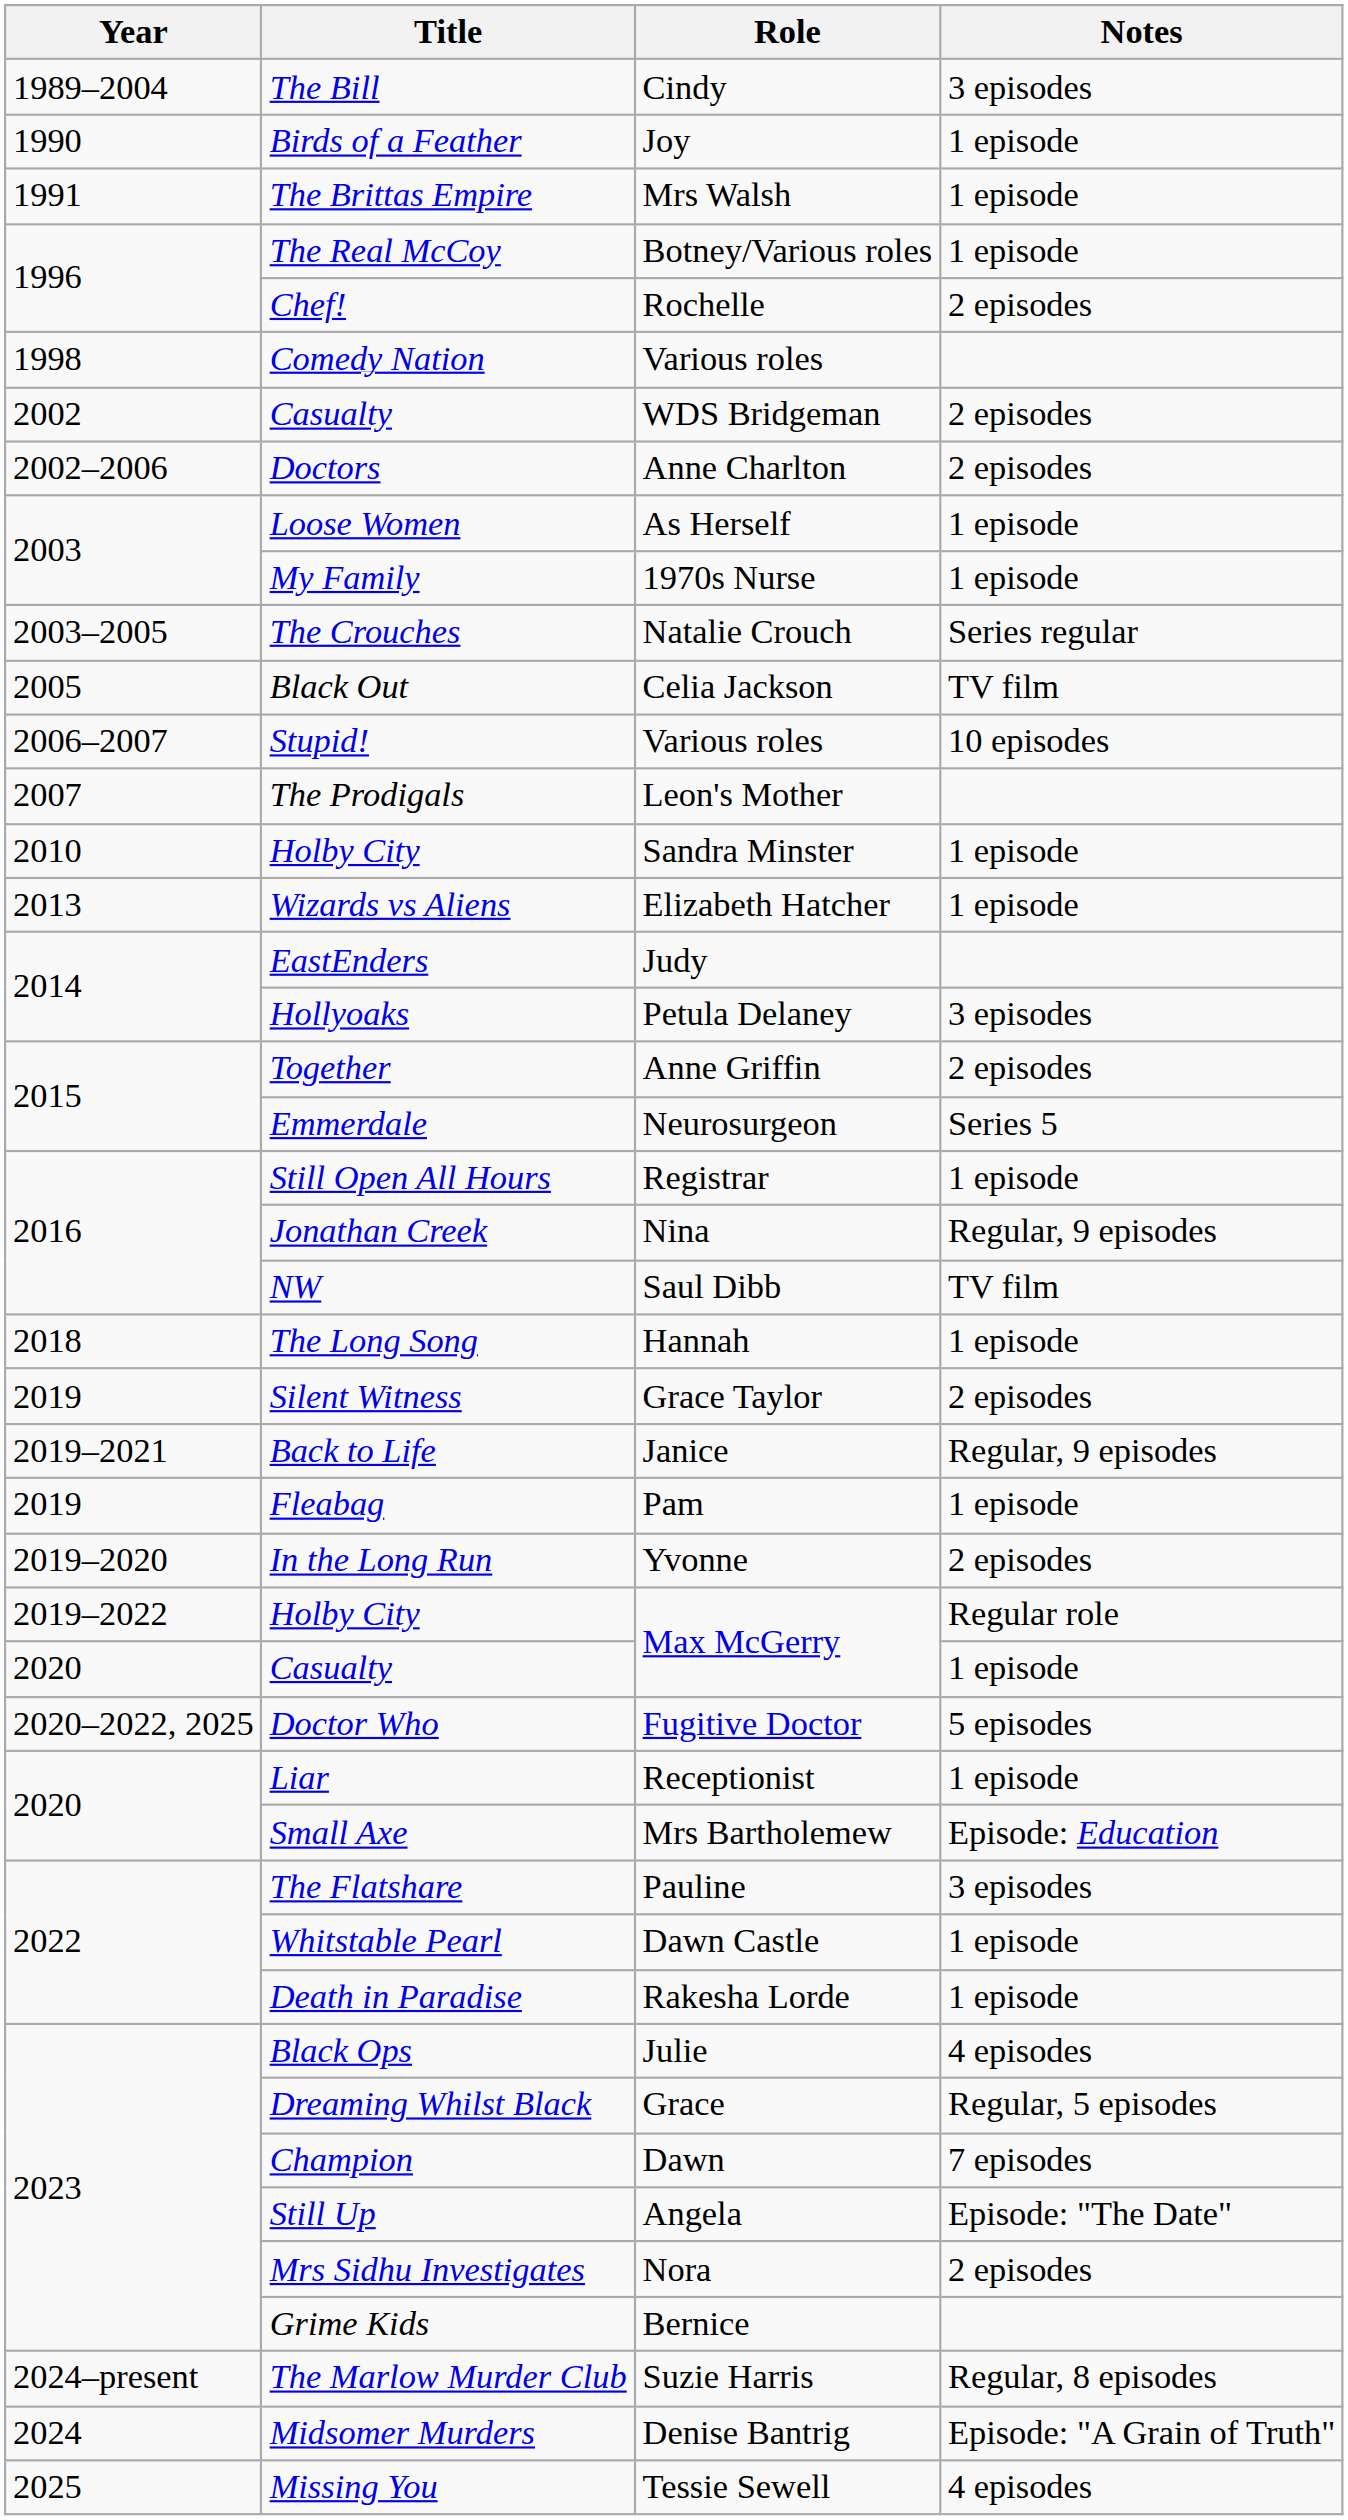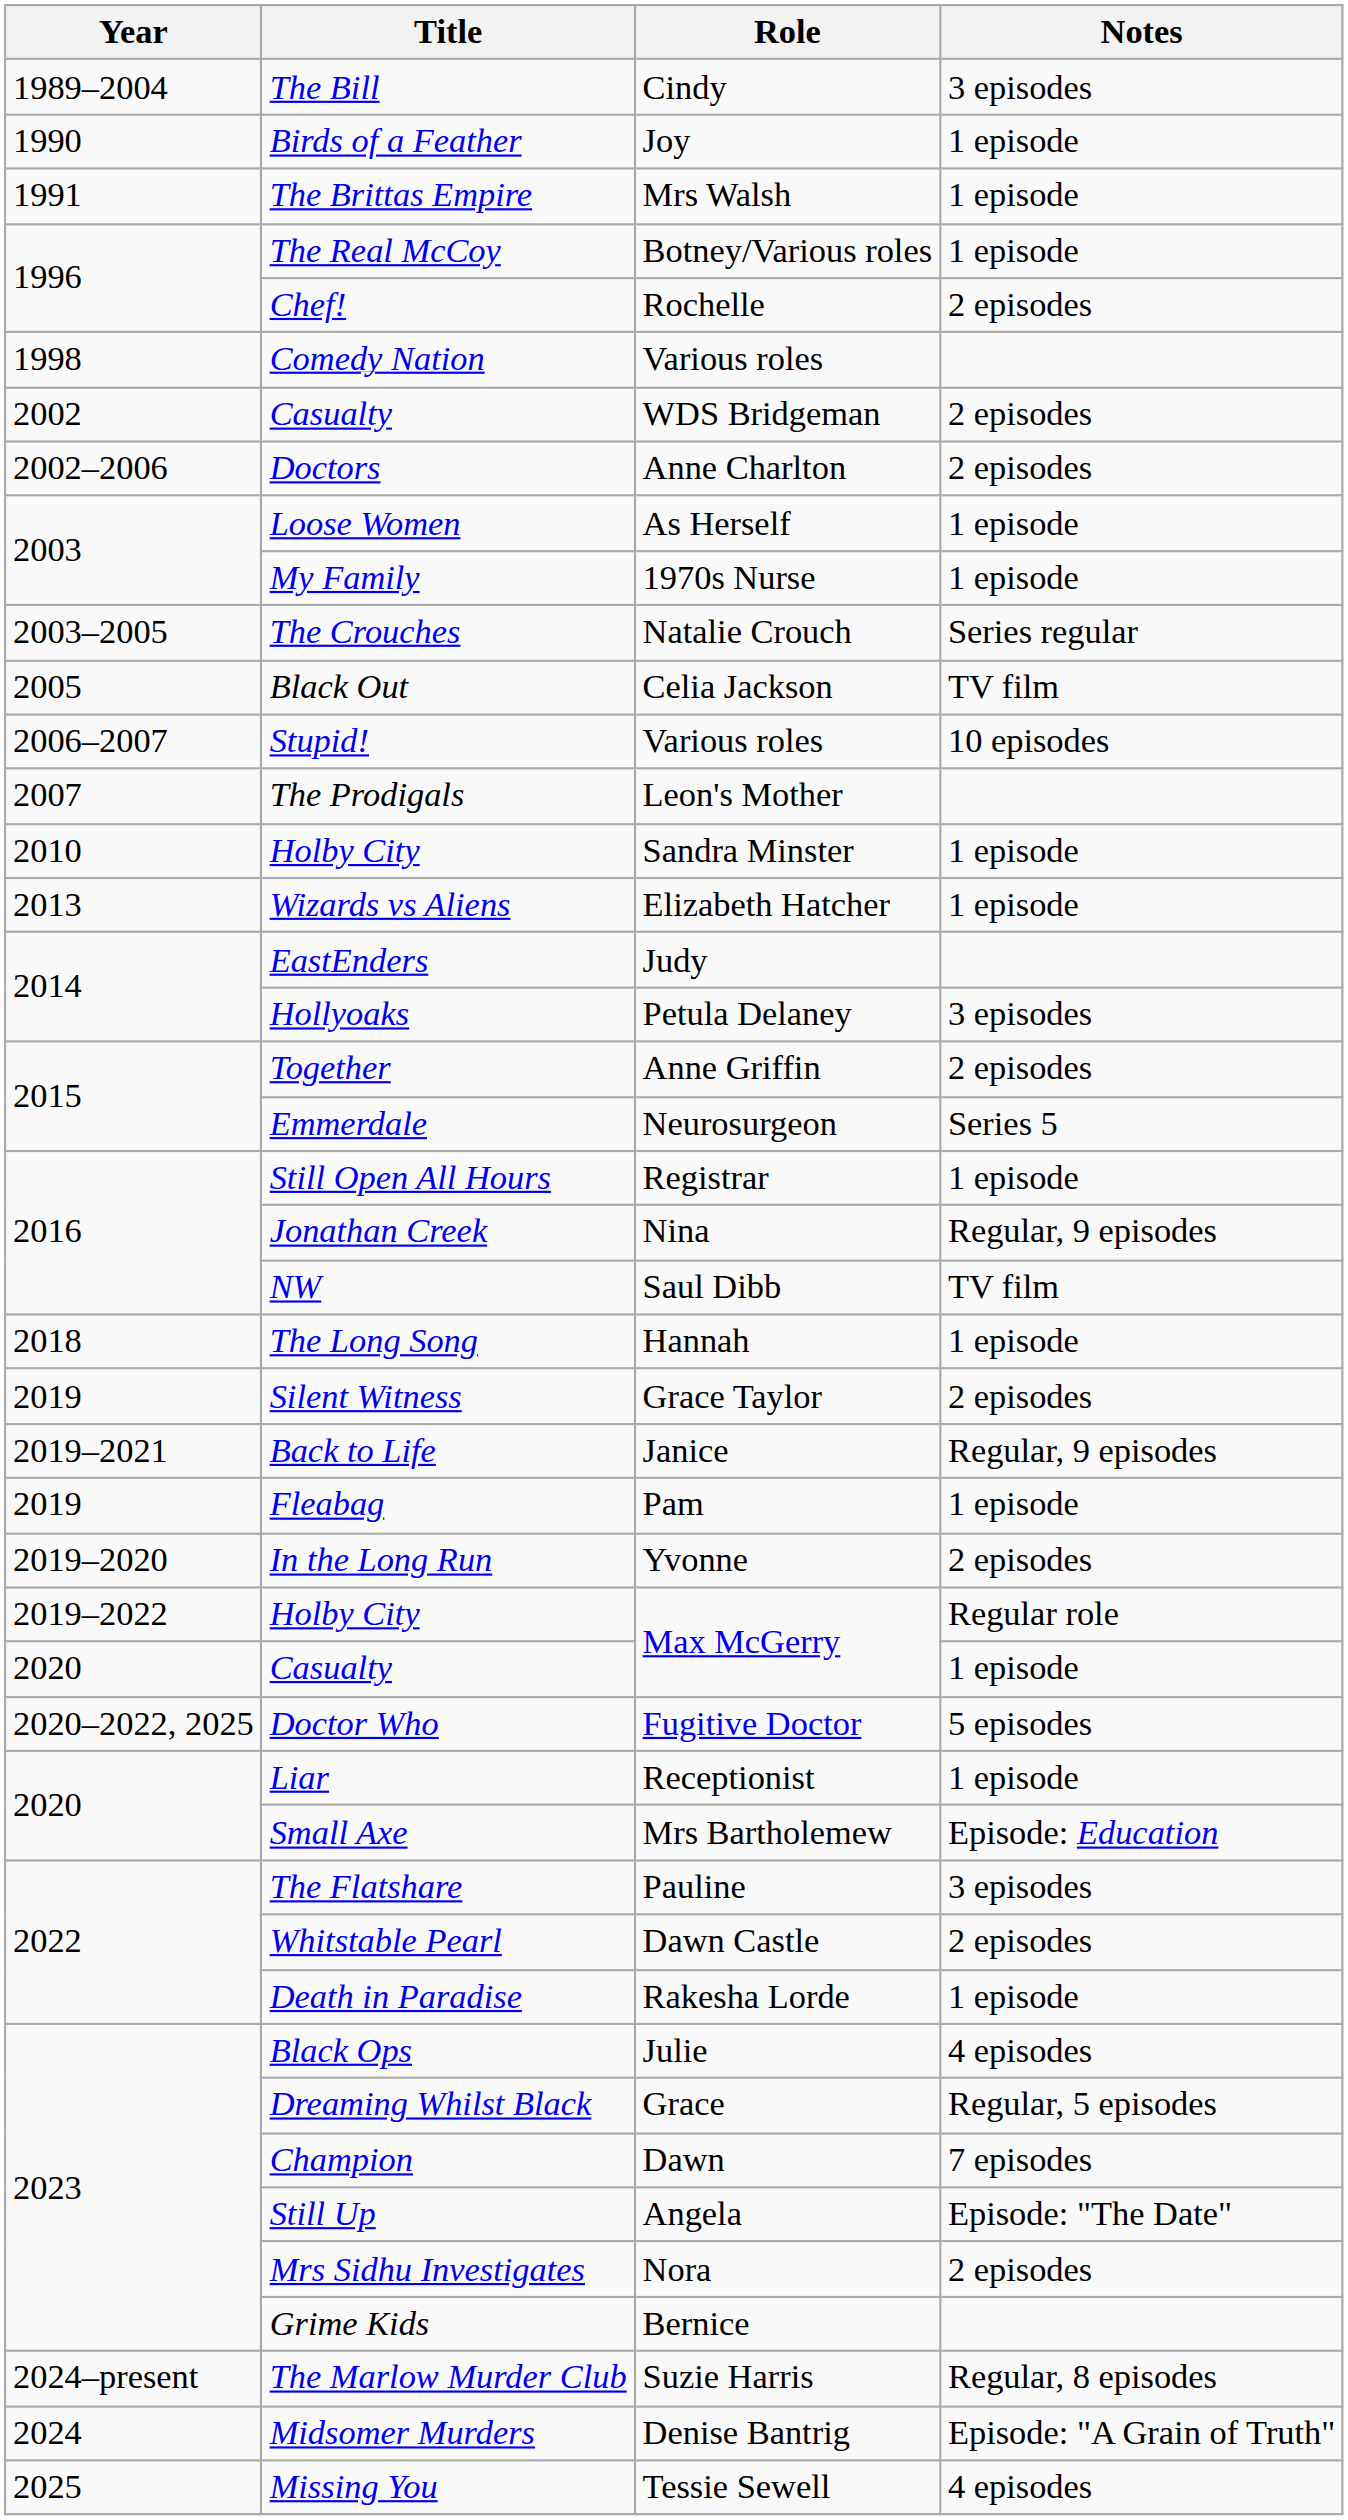Whitstable Pearl | Notes: 1 episode -> 2 episodes
